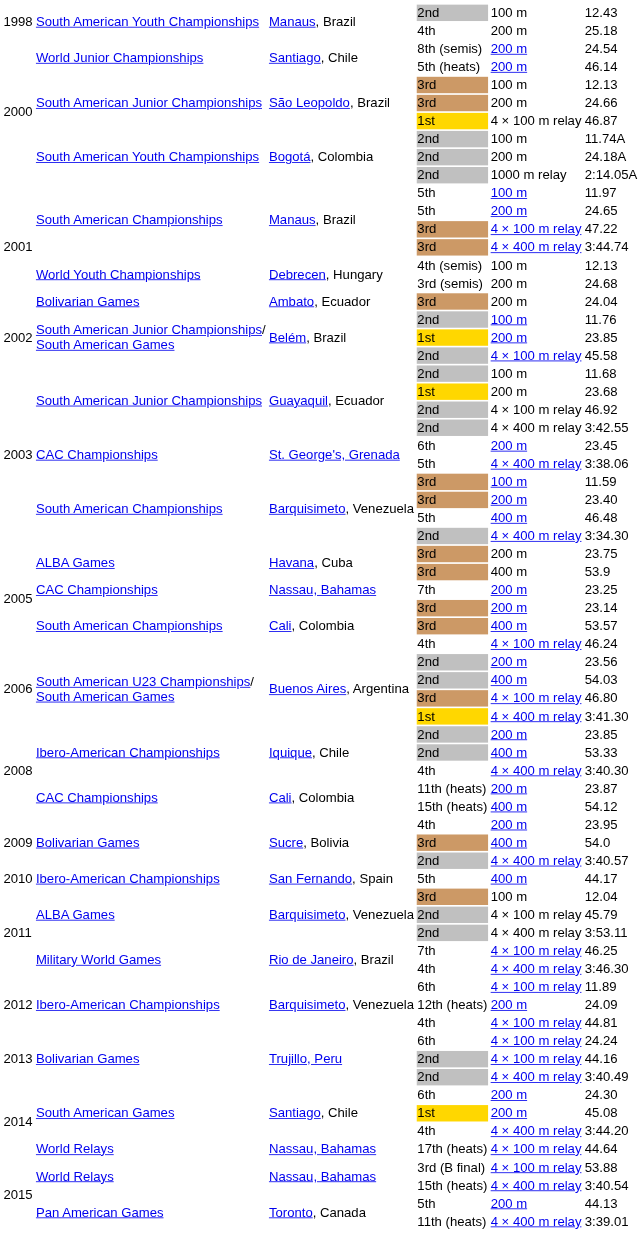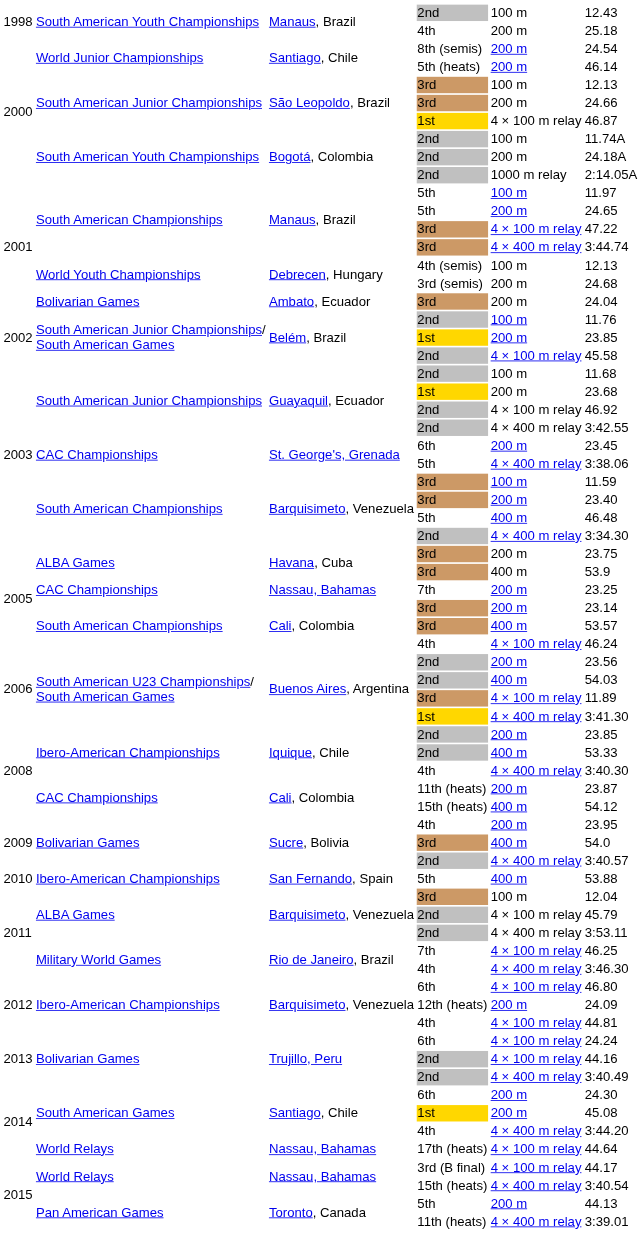Buenos Aires, Argentina / 3rd | column 6: 46.80 -> 11.89
San Fernando, Spain | column 6: 44.17 -> 53.88
Barquisimeto, Venezuela / 6th | column 6: 11.89 -> 46.80
Nassau, Bahamas / 3rd (B final) | column 6: 53.88 -> 44.17
